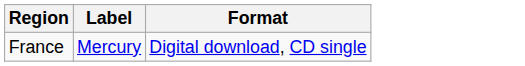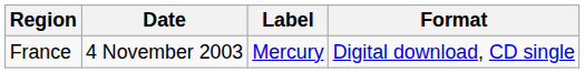+ column: Date | 4 November 2003
